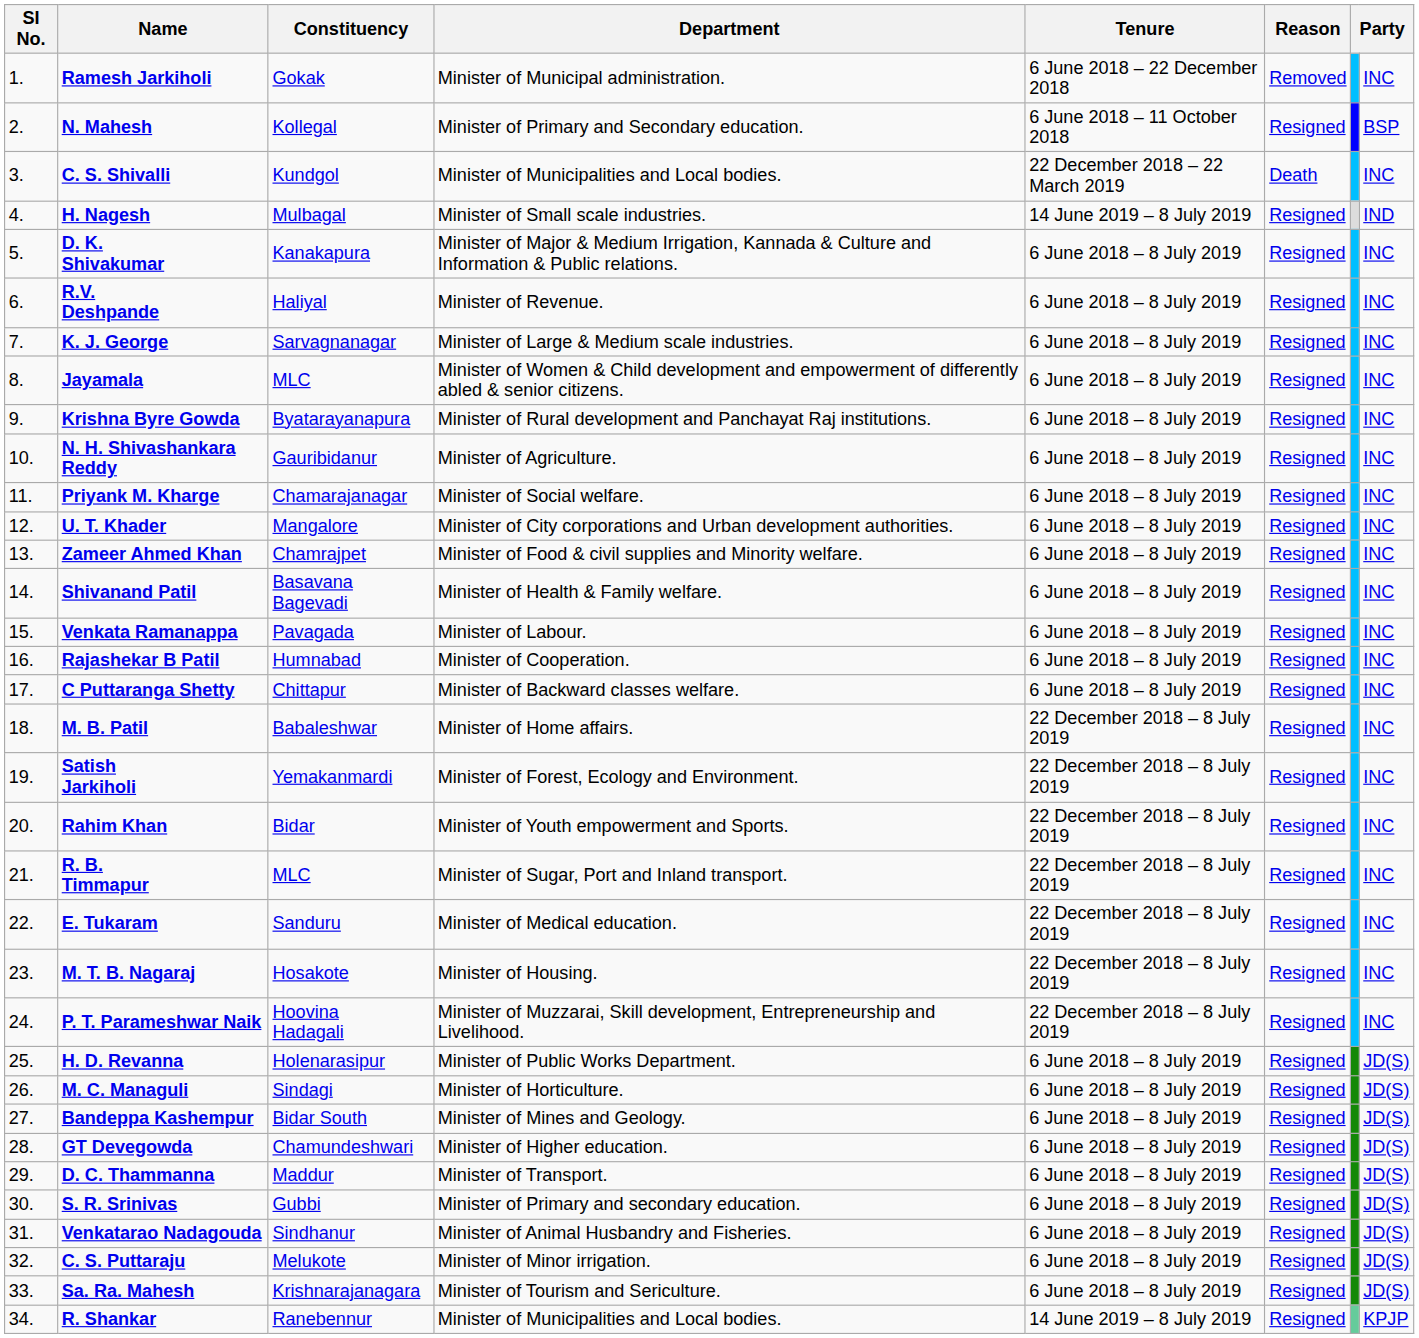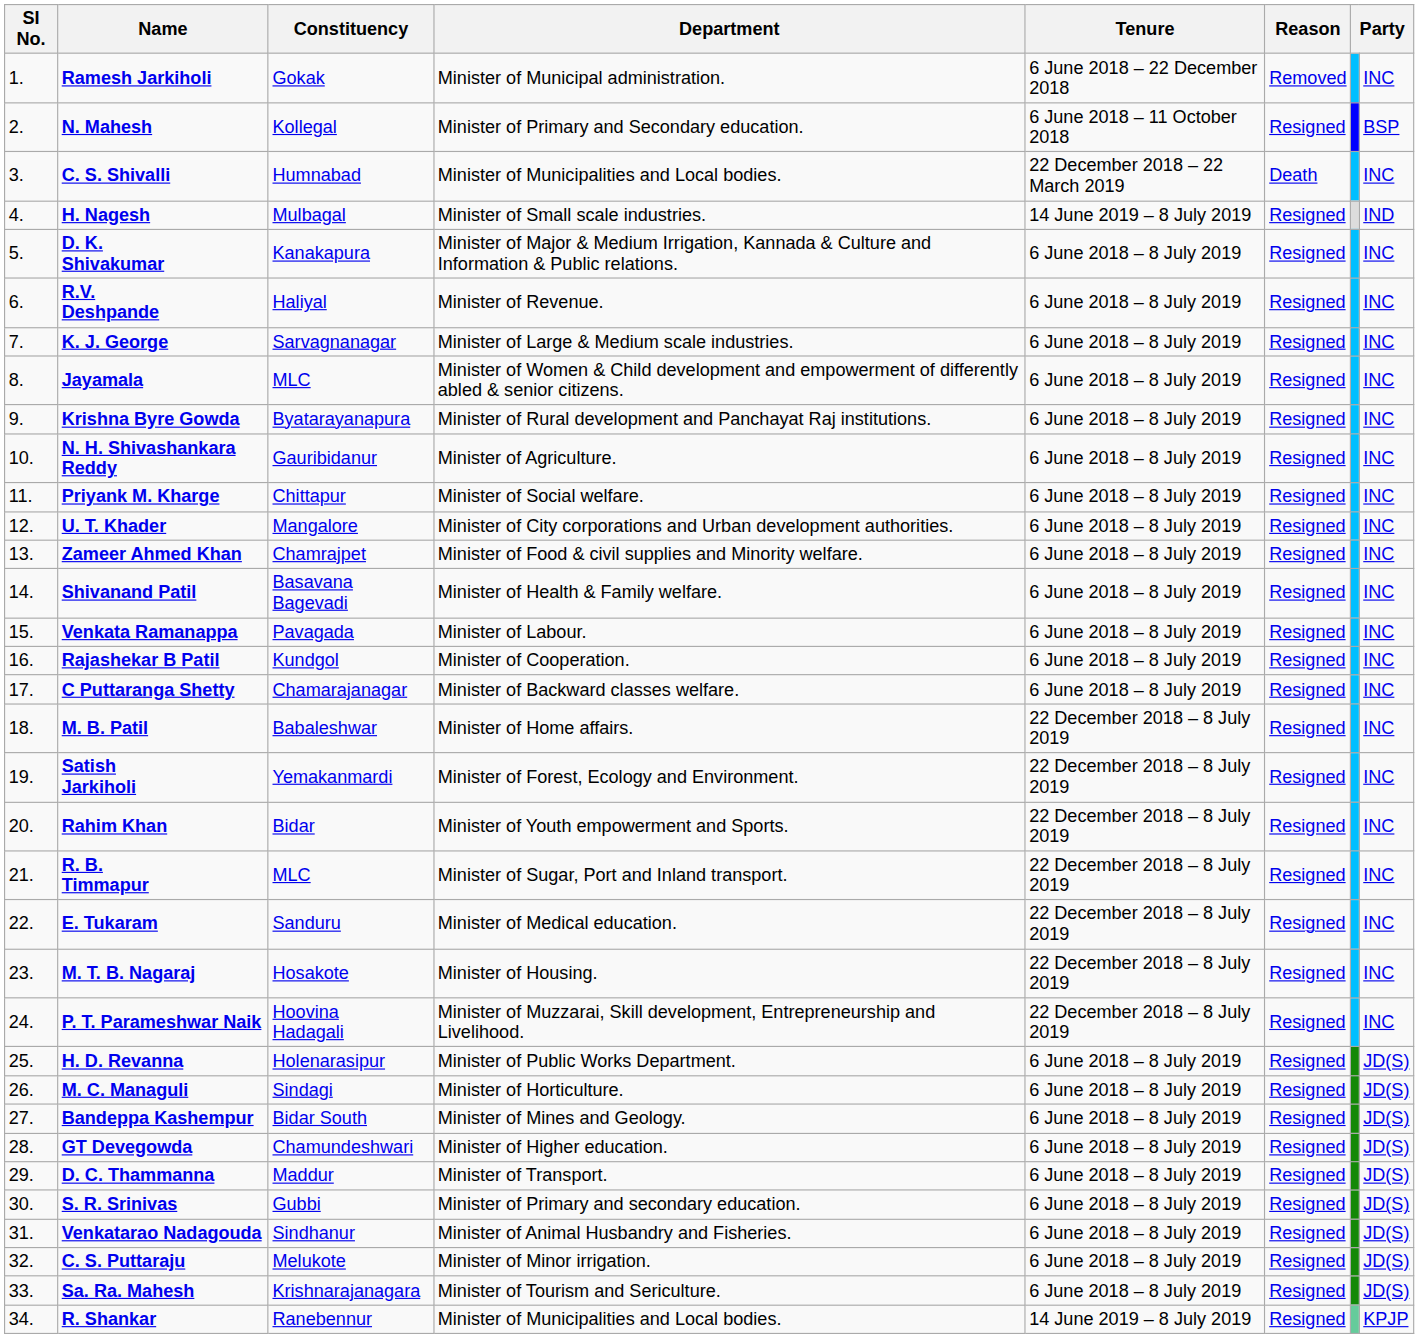C. S. Shivalli | Constituency: Kundgol -> Humnabad
Priyank M. Kharge | Constituency: Chamarajanagar -> Chittapur
Rajashekar B Patil | Constituency: Humnabad -> Kundgol
C Puttaranga Shetty | Constituency: Chittapur -> Chamarajanagar
